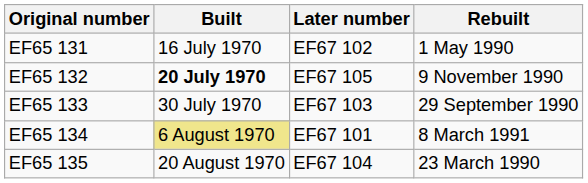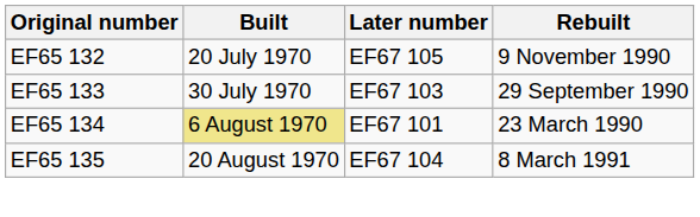- row: EF65 131 | 16 July 1970 | EF67 102 | 1 May 1990
EF65 132 | Built: bold -> normal
EF65 134 | Rebuilt: 8 March 1991 -> 23 March 1990
EF65 135 | Rebuilt: 23 March 1990 -> 8 March 1991
